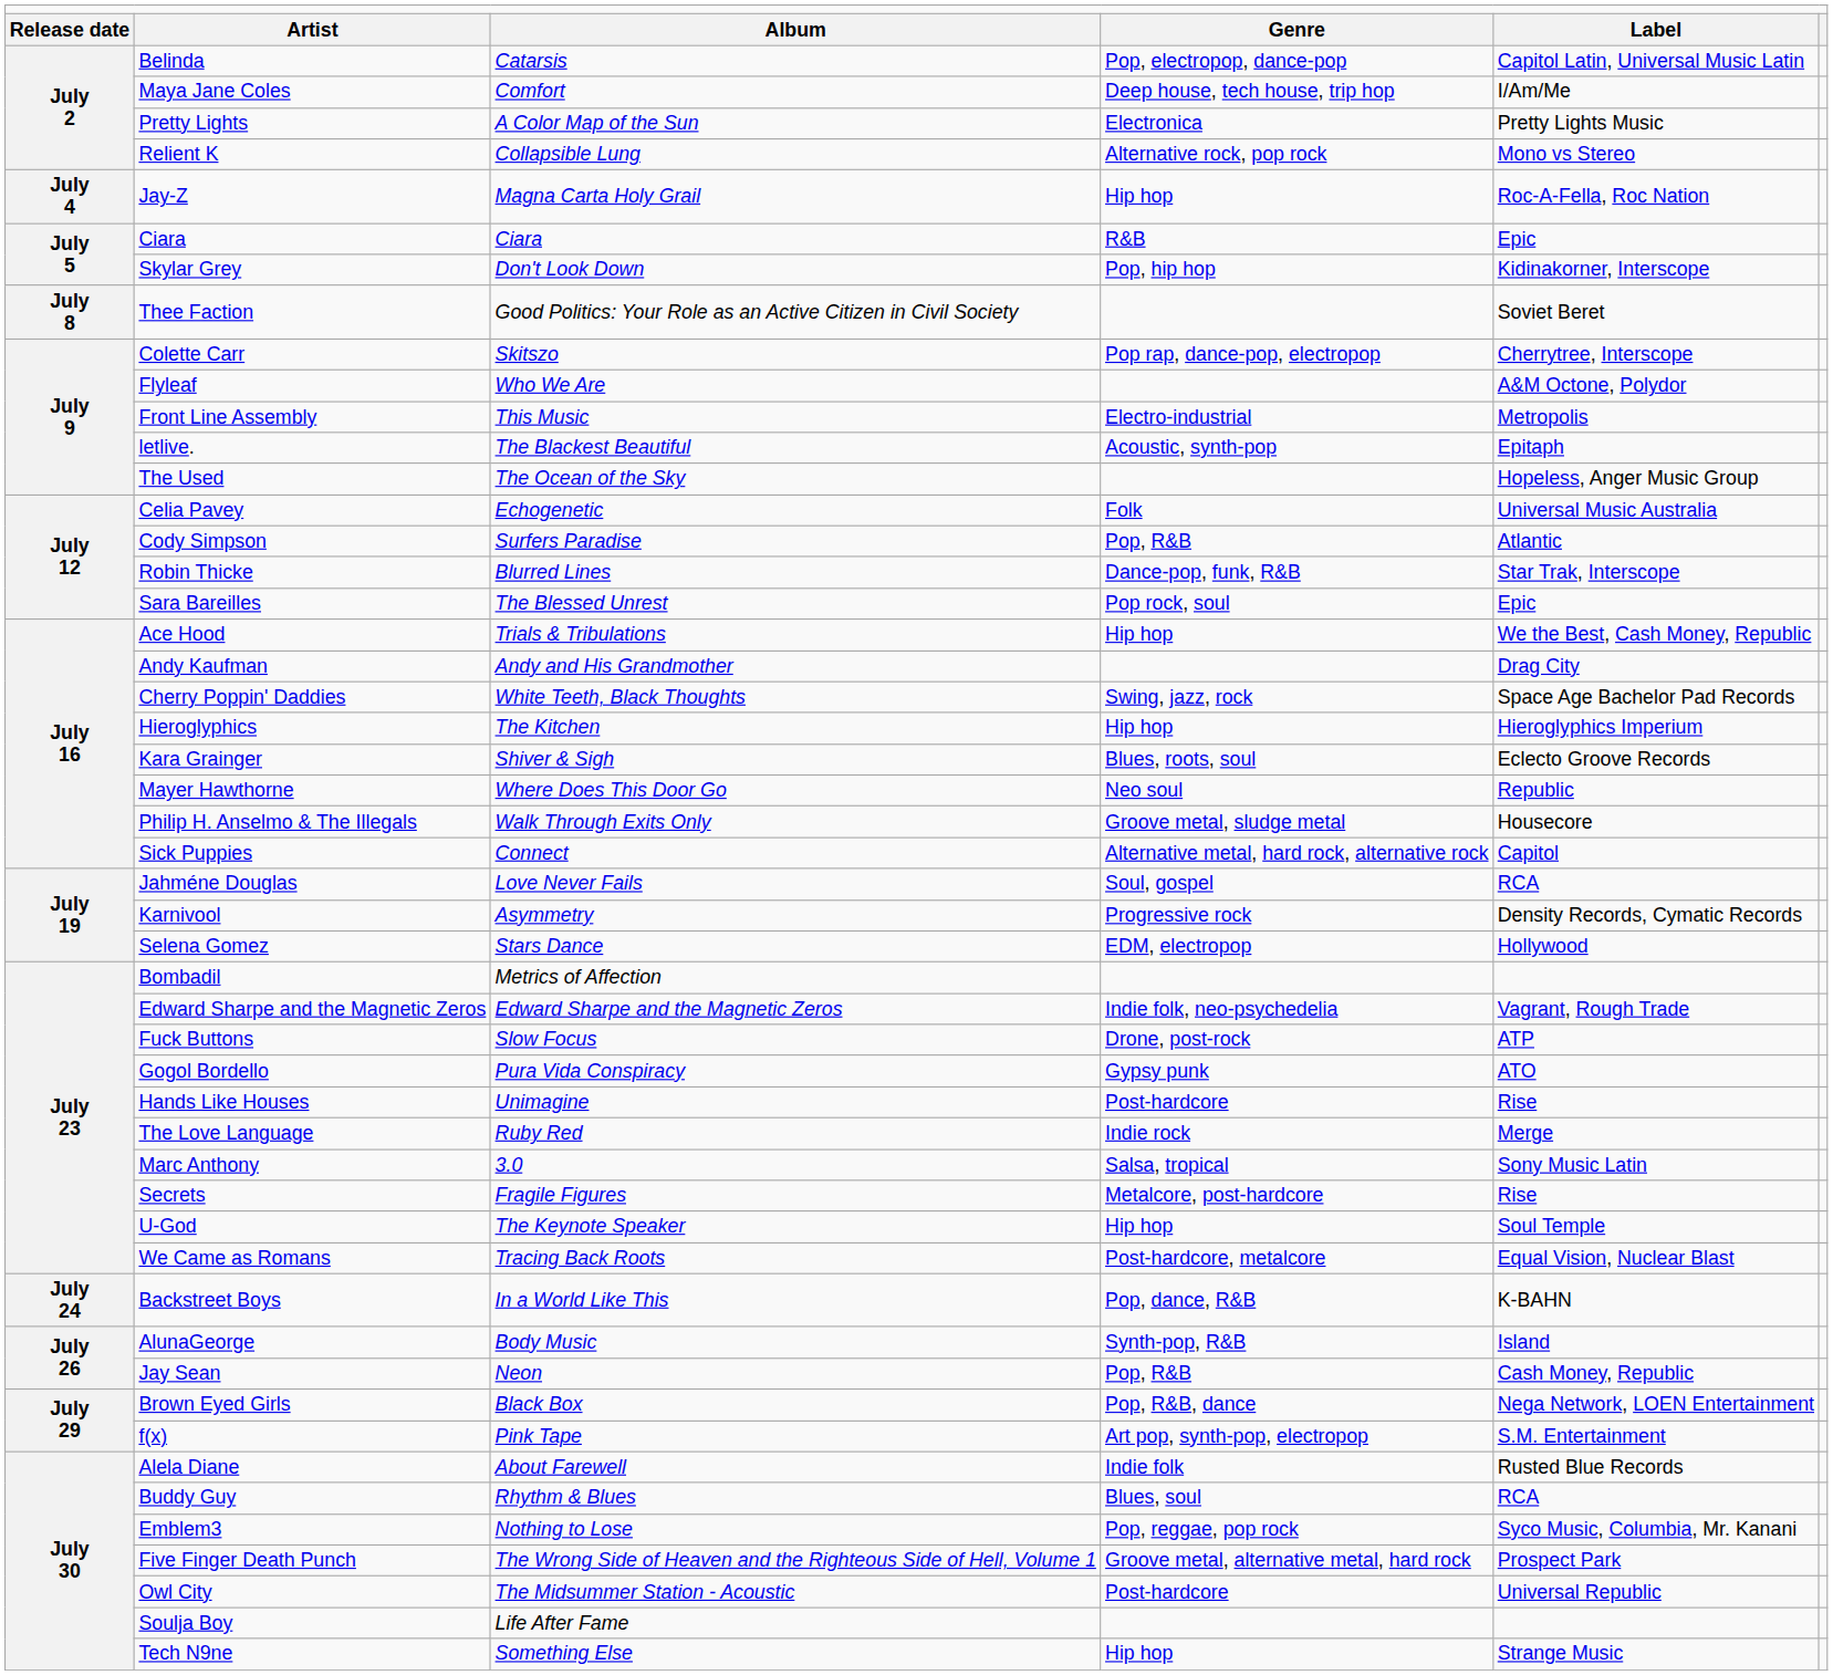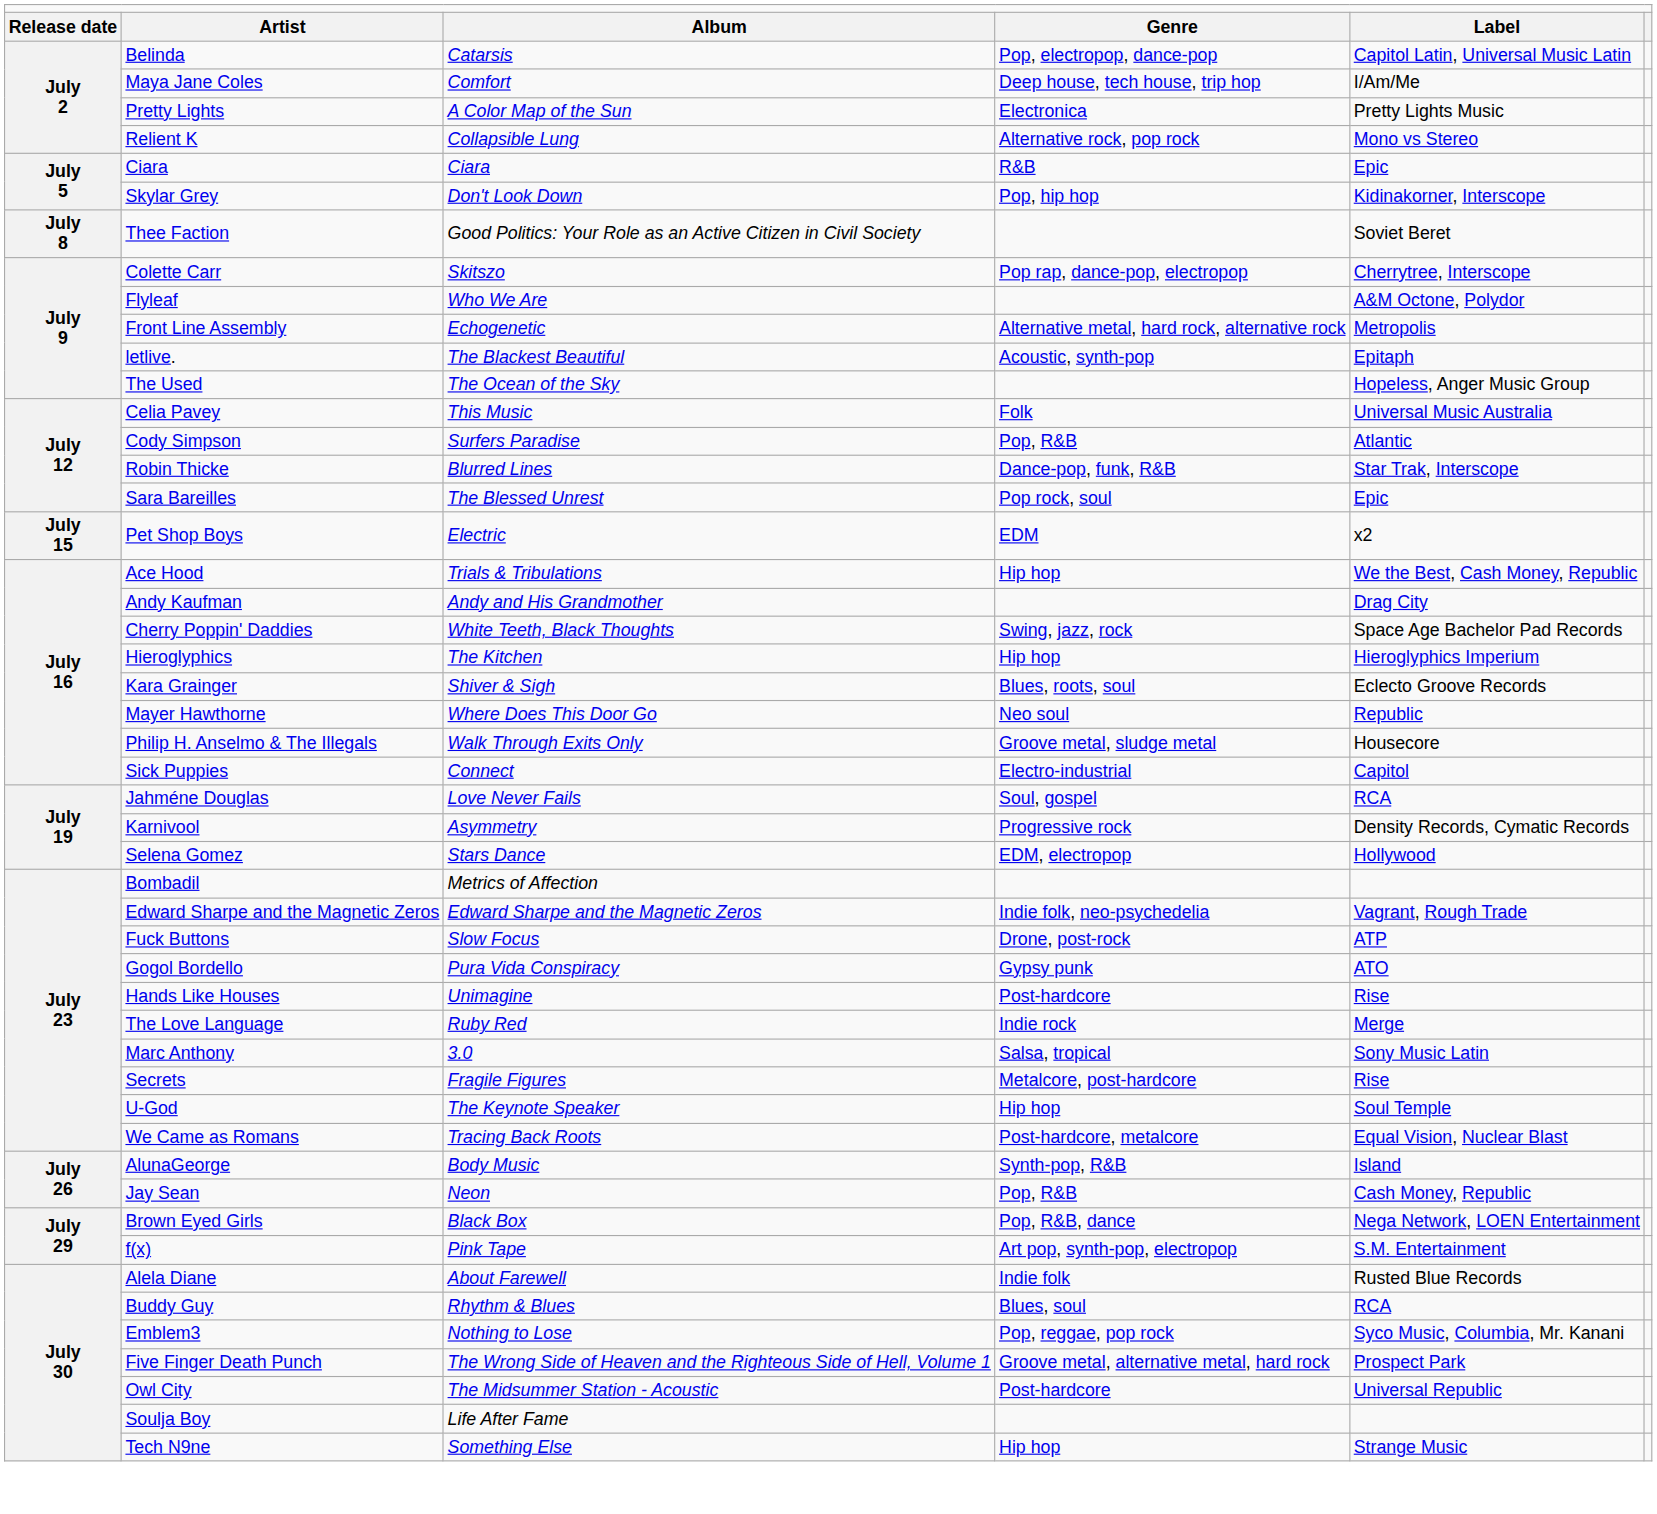- row: July 4 | Jay-Z | Magna Carta Holy Grail | Hip hop | Roc-A-Fella, Roc Nation
Front Line Assembly | column 3: This Music -> Echogenetic
Front Line Assembly | column 4: Electro-industrial -> Alternative metal, hard rock, alternative rock
Celia Pavey | column 3: Echogenetic -> This Music
+ row: July 15 | Pet Shop Boys | Electric | EDM | x2
Sick Puppies | column 4: Alternative metal, hard rock, alternative rock -> Electro-industrial
- row: July 24 | Backstreet Boys | In a World Like This | Pop, dance, R&B | K-BAHN
